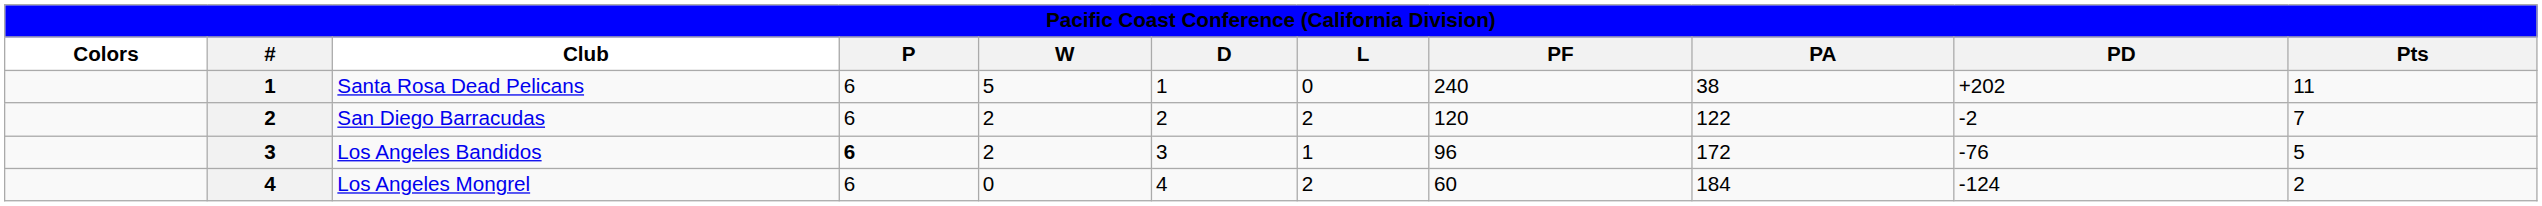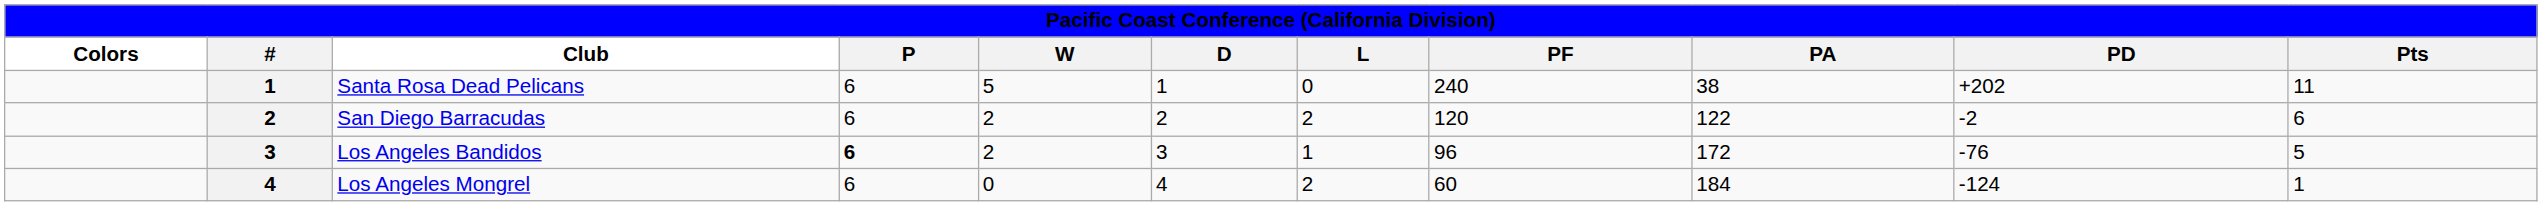San Diego Barracudas | Pts: 7 -> 6
Los Angeles Mongrel | Pts: 2 -> 1
